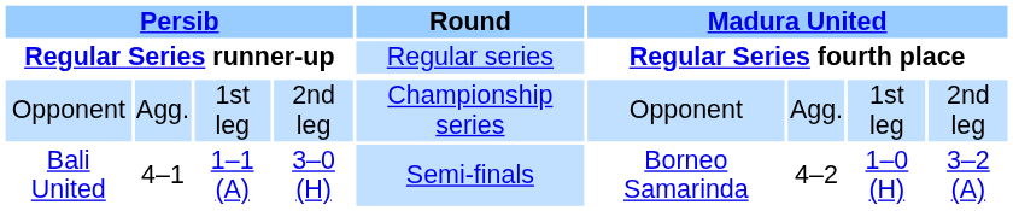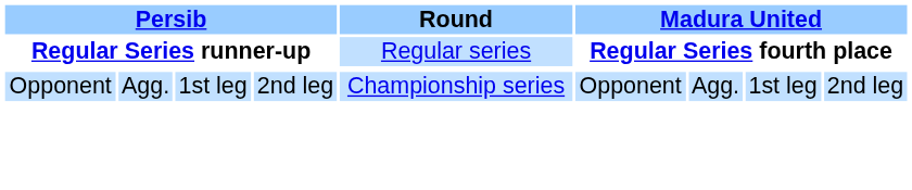- row: Bali United | 4–1 | 1–1 (A) | 3–0 (H) | Semi-finals | Borneo Samarinda | 4–2 | 1–0 (H) | 3–2 (A)
